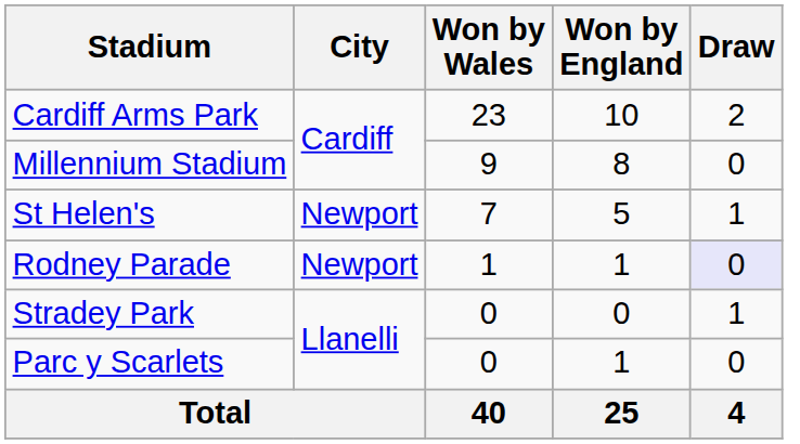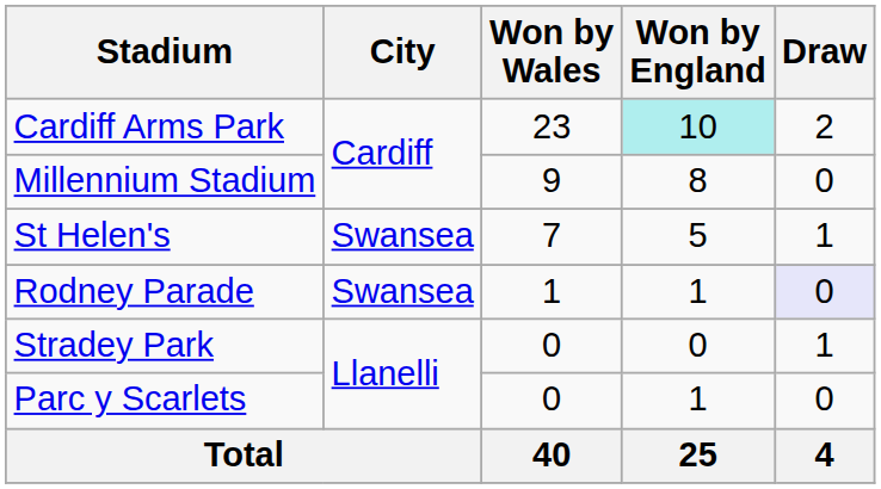Cardiff Arms Park | Won by England: no background -> paleturquoise background
St Helen's | City: Newport -> Swansea
Rodney Parade | City: Newport -> Swansea
